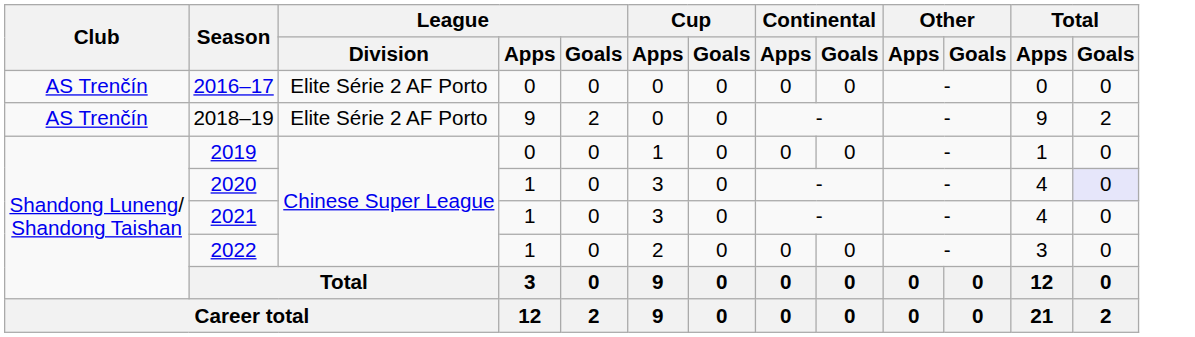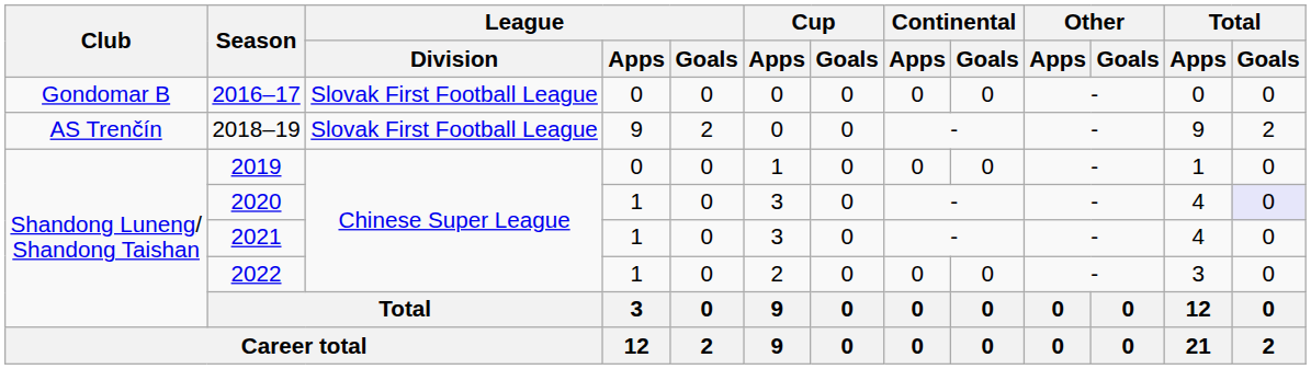2016–17 | Club: AS Trenčín -> Gondomar B
2016–17 | League / Division: Elite Série 2 AF Porto -> Slovak First Football League
2018–19 | League / Division: Elite Série 2 AF Porto -> Slovak First Football League
